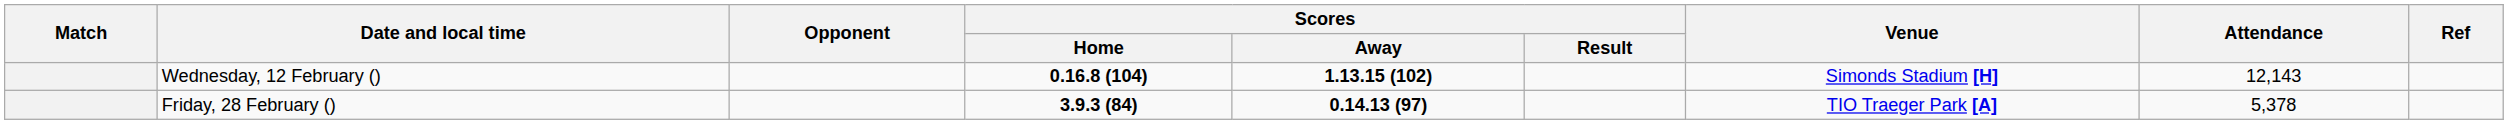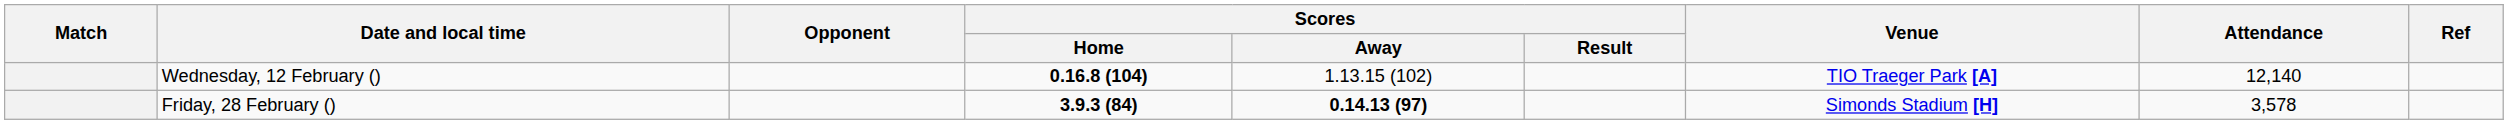Wednesday, 12 February () | Scores / Away: bold -> normal
Wednesday, 12 February () | Venue: Simonds Stadium [H] -> TIO Traeger Park [A]
Wednesday, 12 February () | Attendance: 12,143 -> 12,140
Friday, 28 February () | Venue: TIO Traeger Park [A] -> Simonds Stadium [H]
Friday, 28 February () | Attendance: 5,378 -> 3,578
